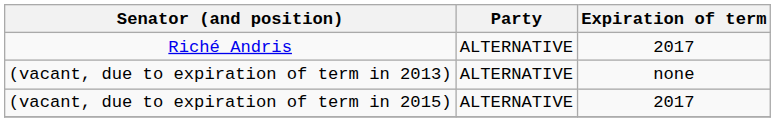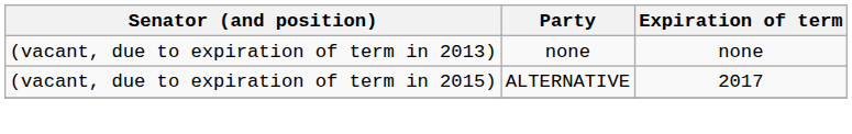- row: Riché Andris | ALTERNATIVE | 2017
(vacant, due to expiration of term in 2013) | Party: ALTERNATIVE -> none
